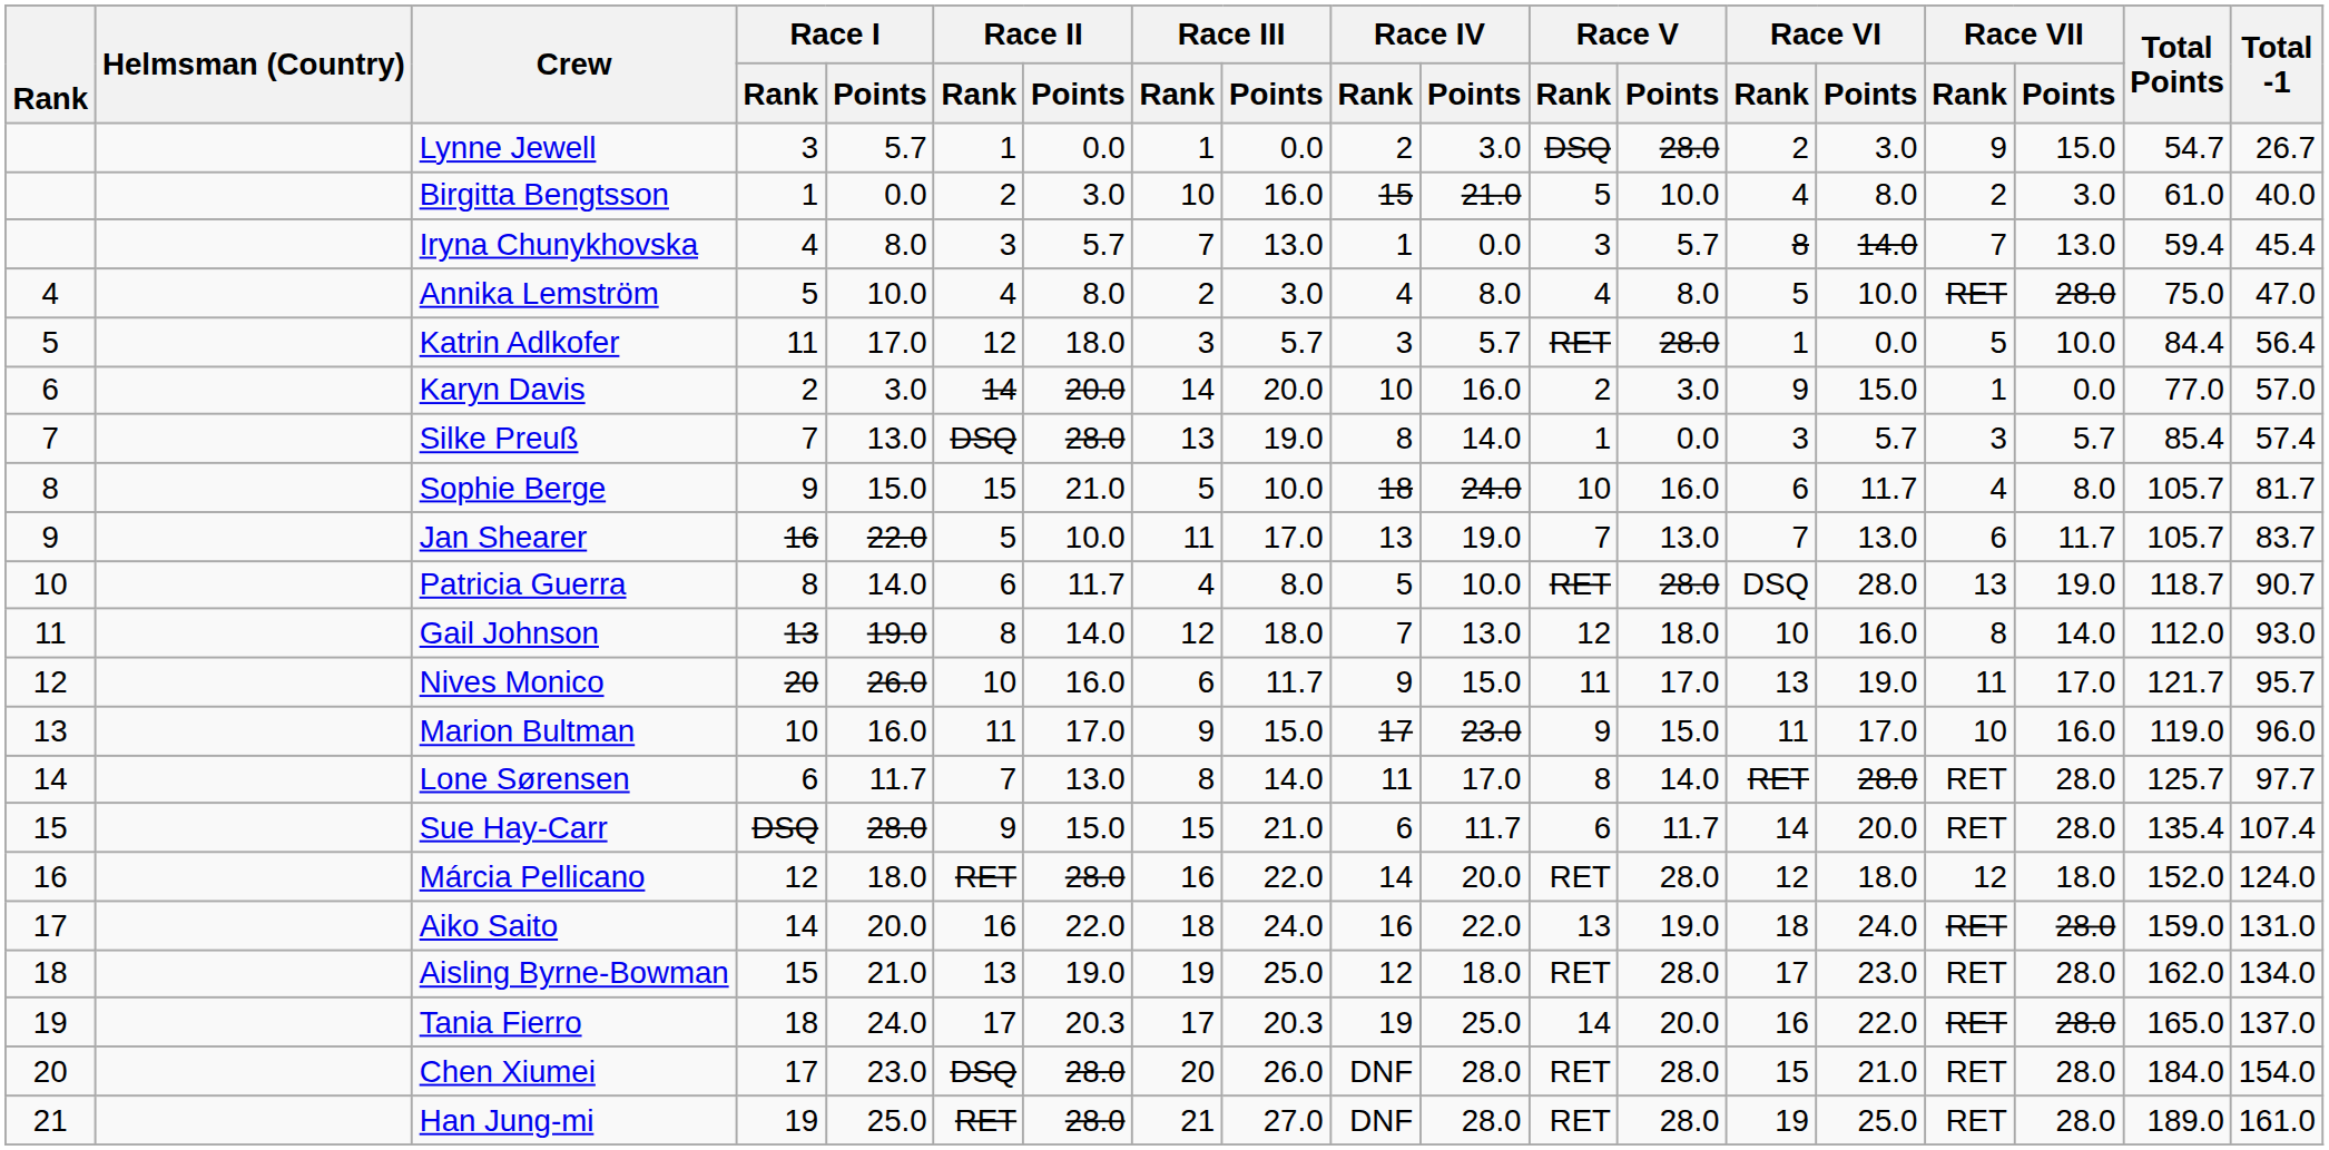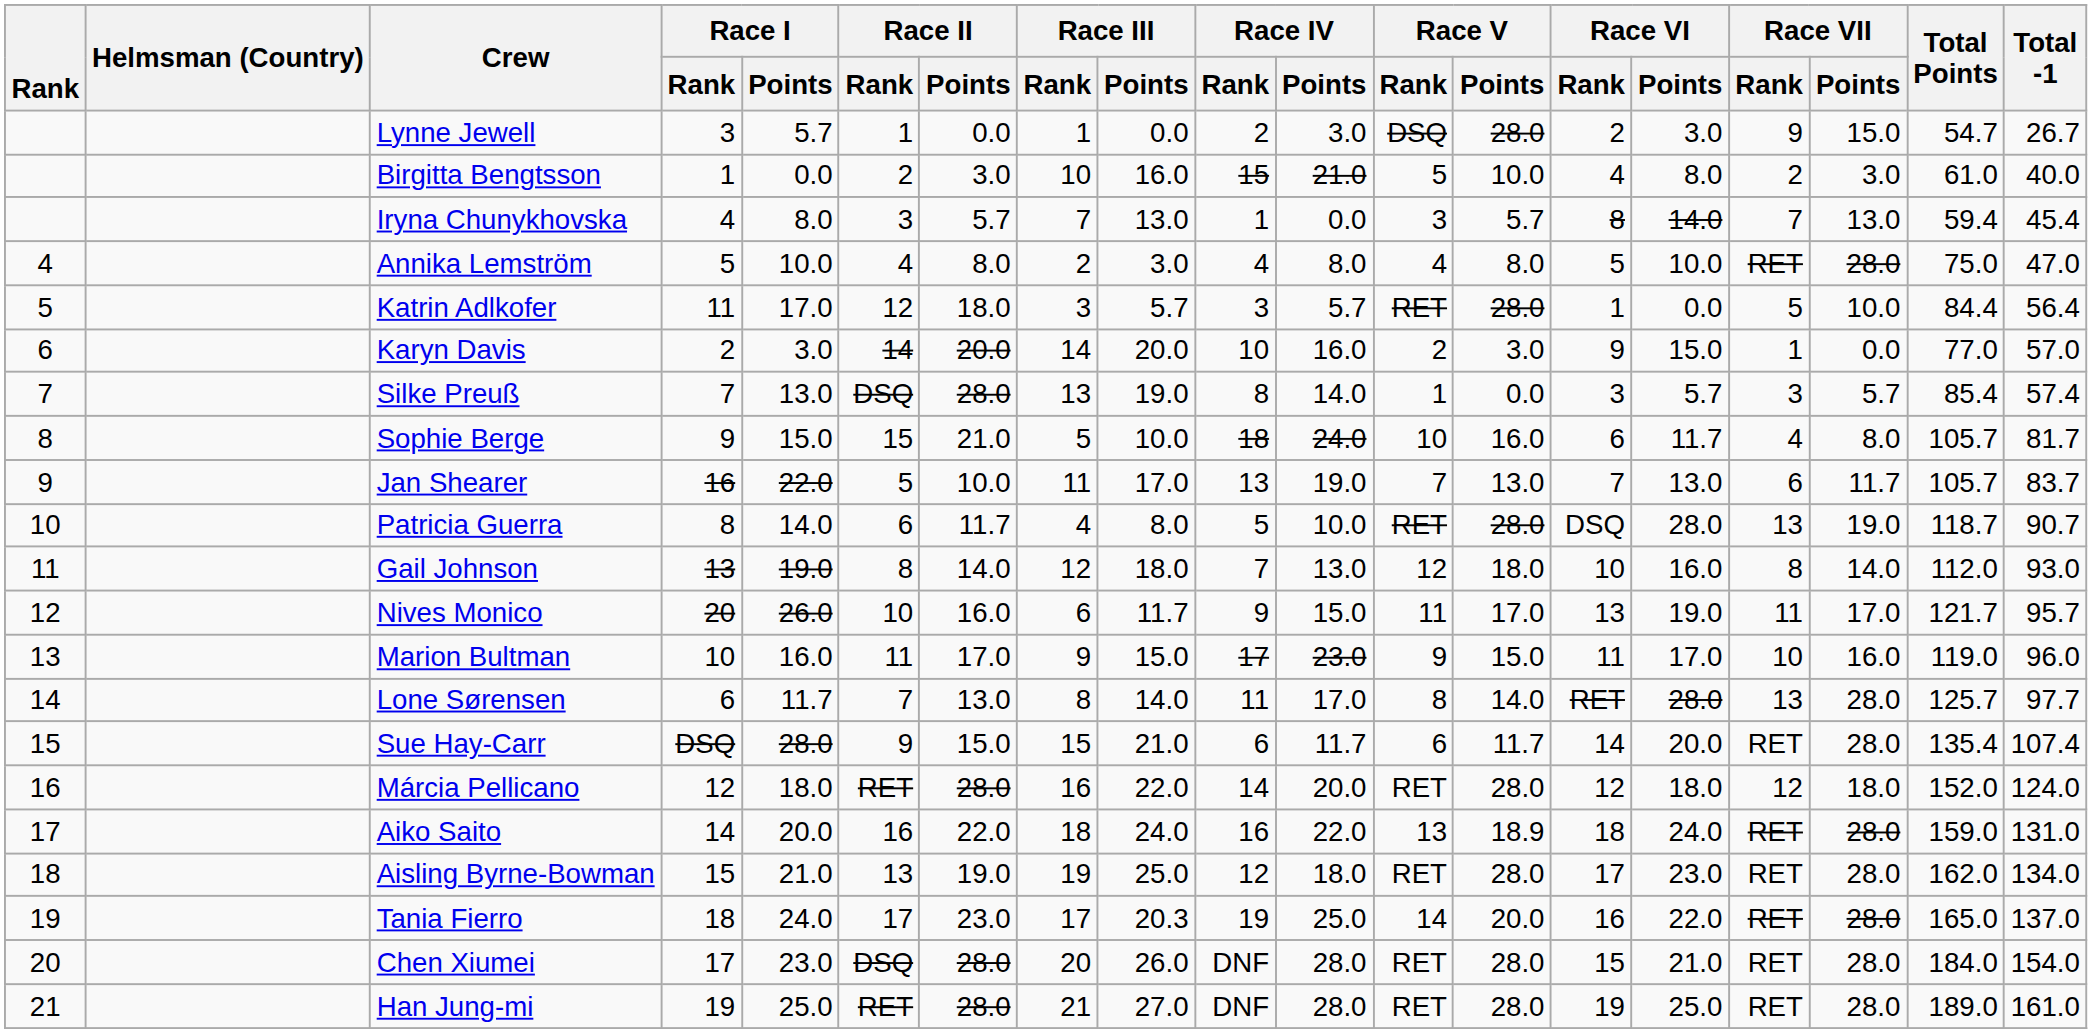Lone Sørensen | Race VII / Rank: RET -> 13
Aiko Saito | Race V / Points: 19.0 -> 18.9
Tania Fierro | Race II / Points: 20.3 -> 23.0
